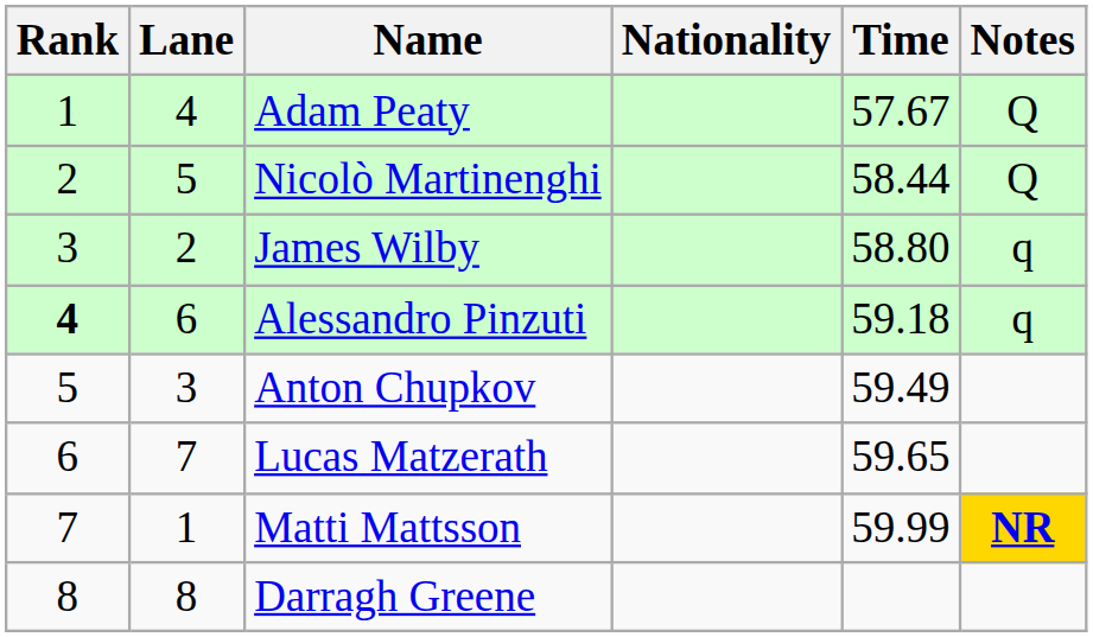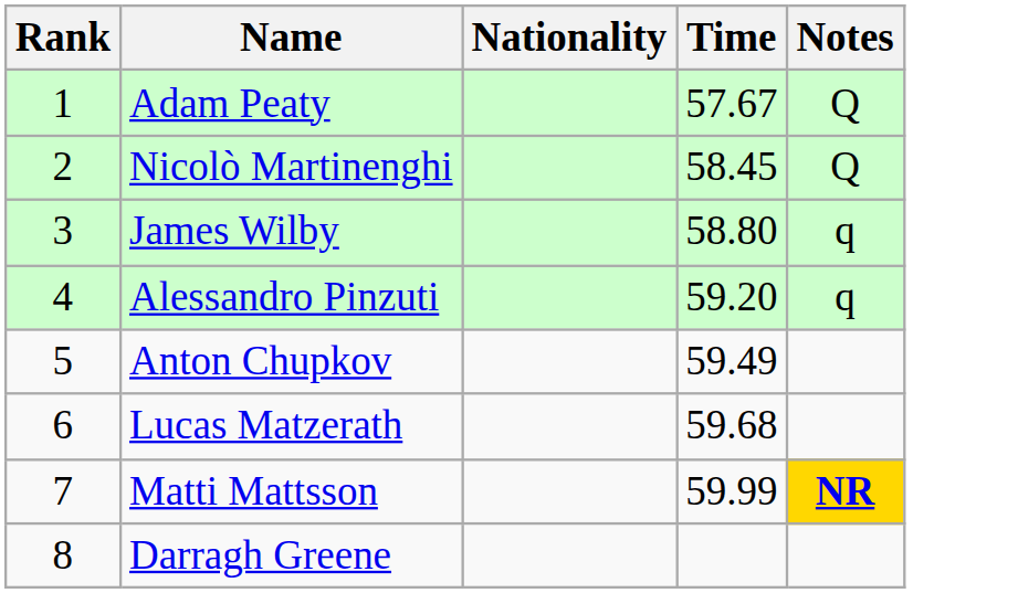- column: Lane | 4 | 5 | 2 | 6 | 3 | 7 | 1 | 8
Nicolò Martinenghi | Time: 58.44 -> 58.45
Alessandro Pinzuti | Rank: bold -> normal
Alessandro Pinzuti | Time: 59.18 -> 59.20
Lucas Matzerath | Time: 59.65 -> 59.68
